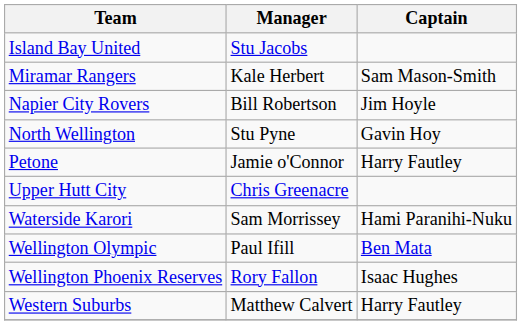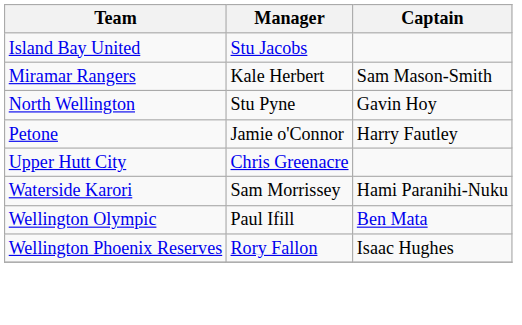- row: Napier City Rovers | Bill Robertson | Jim Hoyle
- row: Western Suburbs | Matthew Calvert | Harry Fautley
